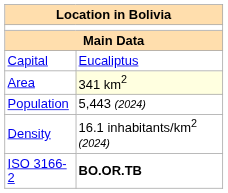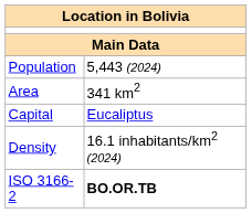rows swapped: Capital <-> Population
Area | column 2: lightyellow background -> no background
